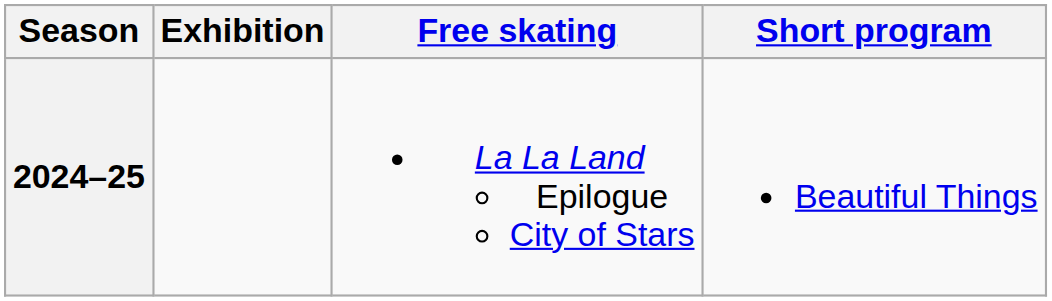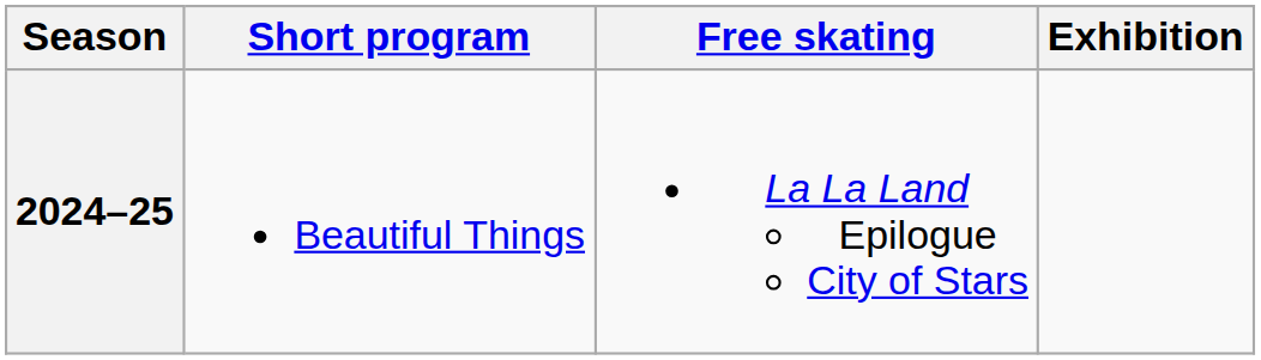columns swapped: Short program <-> Exhibition
